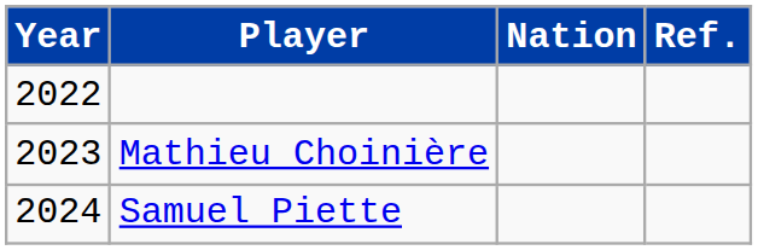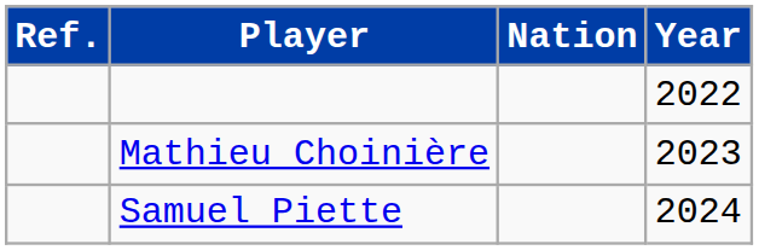columns swapped: Year <-> Ref.
